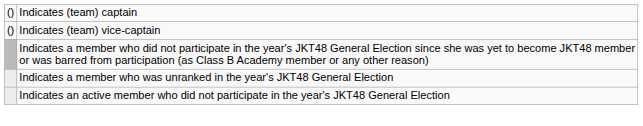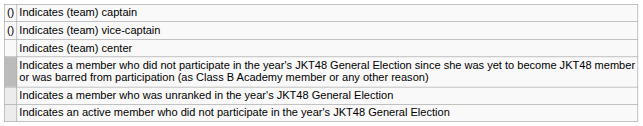+ row: Indicates (team) center
